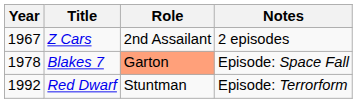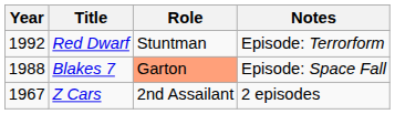rows swapped: Z Cars <-> Red Dwarf
Blakes 7 | Year: 1978 -> 1988
